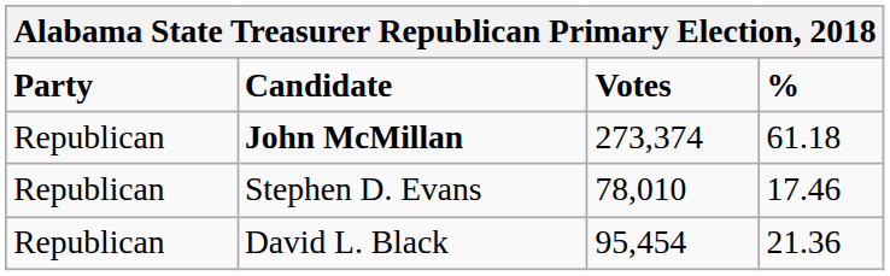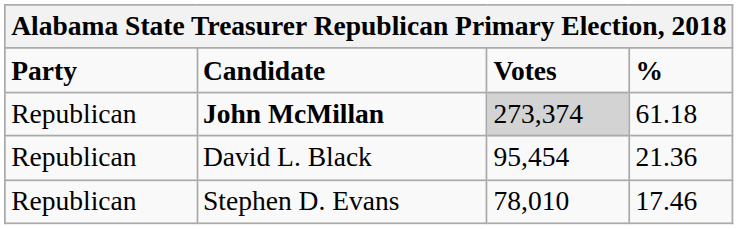John McMillan | Votes: no background -> lightgrey background
rows swapped: David L. Black <-> Stephen D. Evans
